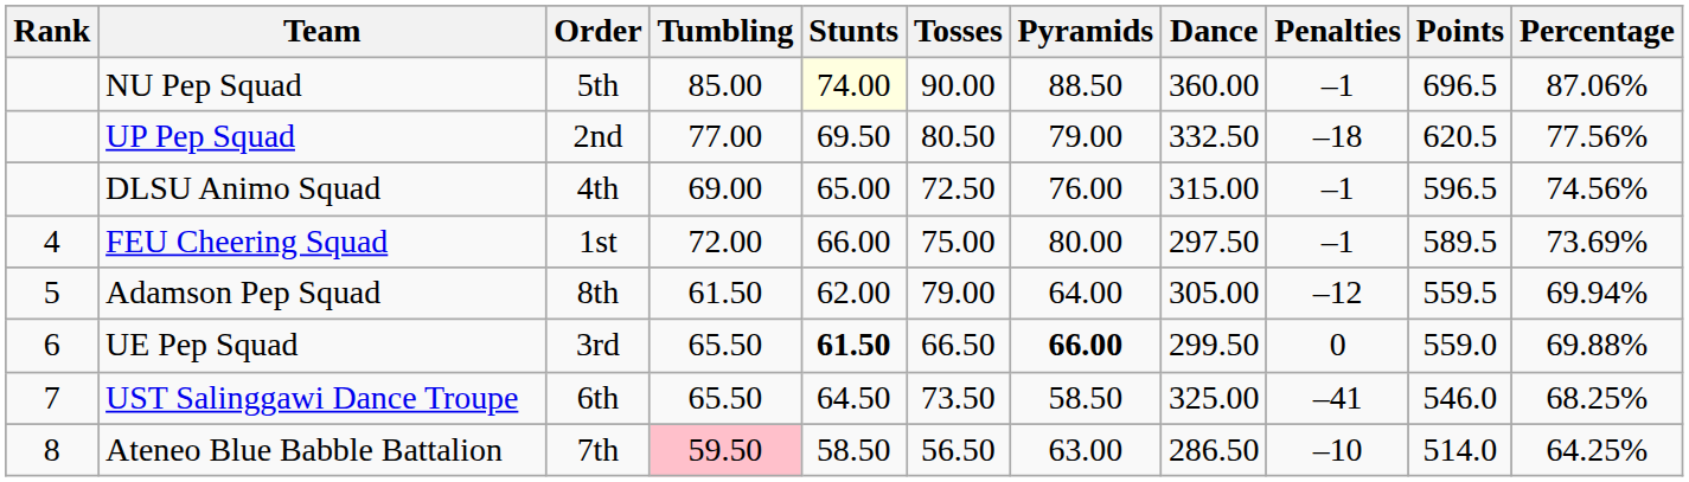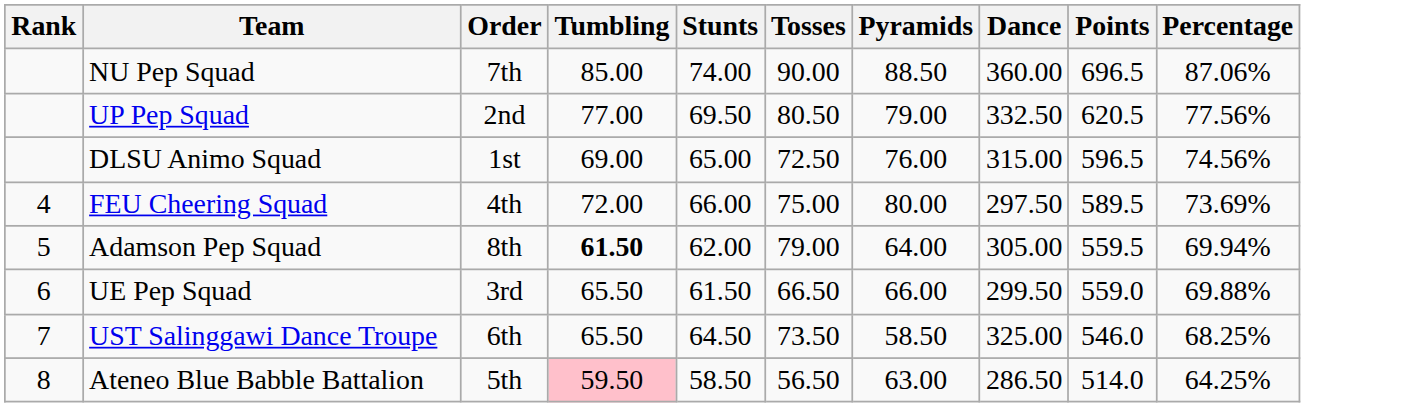- column: Penalties | –1 | –18 | –1 | –1 | –12 | 0 | –41 | –10
NU Pep Squad | Order: 5th -> 7th
NU Pep Squad | Stunts: lightyellow background -> no background
DLSU Animo Squad | Order: 4th -> 1st
FEU Cheering Squad | Order: 1st -> 4th
Adamson Pep Squad | Tumbling: normal -> bold
UE Pep Squad | Stunts: bold -> normal
UE Pep Squad | Pyramids: bold -> normal
Ateneo Blue Babble Battalion | Order: 7th -> 5th
